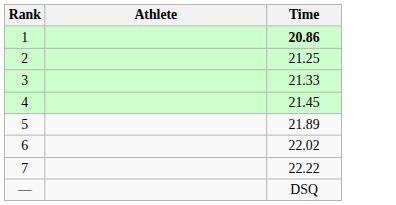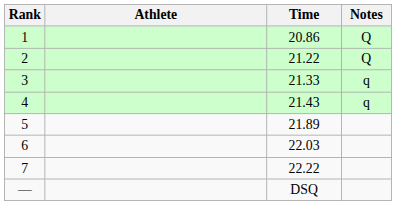+ column: Notes | Q | Q | q | q
1 | Time: bold -> normal
2 | Time: 21.25 -> 21.22
4 | Time: 21.45 -> 21.43
6 | Time: 22.02 -> 22.03
